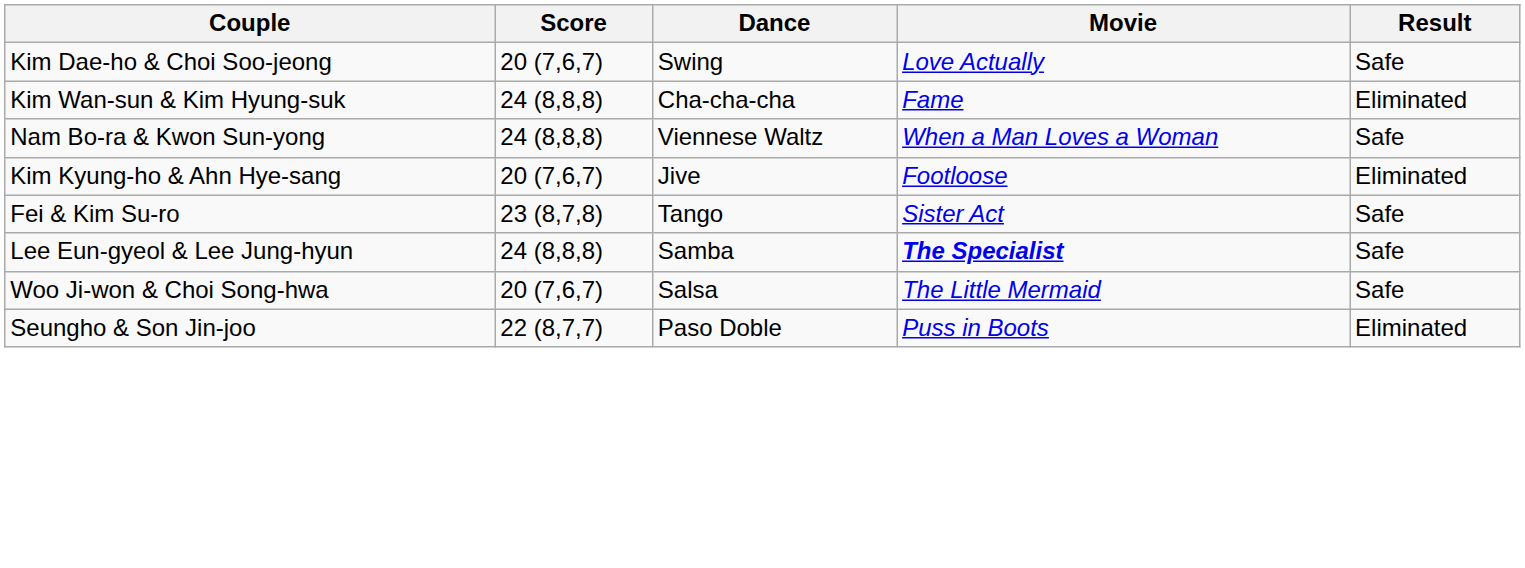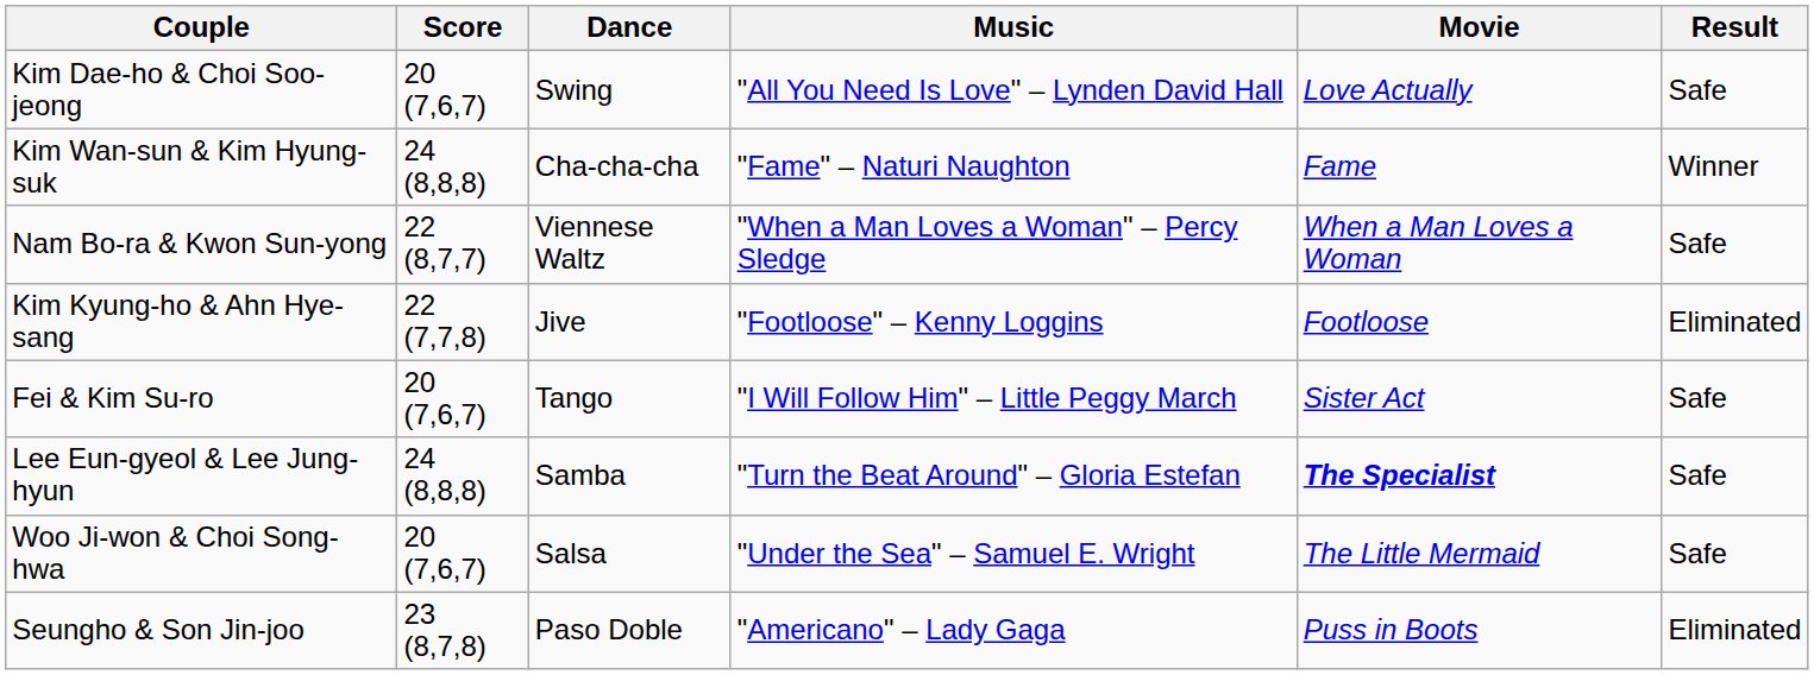+ column: Music | "All You Need Is Love" – Lynden David Hall | "Fame" – Naturi Naughton | "When a Man Loves a Woman" – Percy Sledge | "Footloose" – Kenny Loggins | "I Will Follow Him" – Little Peggy March | "Turn the Beat Around" – Gloria Estefan | "Under the Sea" – Samuel E. Wright | "Americano" – Lady Gaga
Kim Wan-sun & Kim Hyung-suk | Result: Eliminated -> Winner
Nam Bo-ra & Kwon Sun-yong | Score: 24 (8,8,8) -> 22 (8,7,7)
Kim Kyung-ho & Ahn Hye-sang | Score: 20 (7,6,7) -> 22 (7,7,8)
Fei & Kim Su-ro | Score: 23 (8,7,8) -> 20 (7,6,7)
Seungho & Son Jin-joo | Score: 22 (8,7,7) -> 23 (8,7,8)
